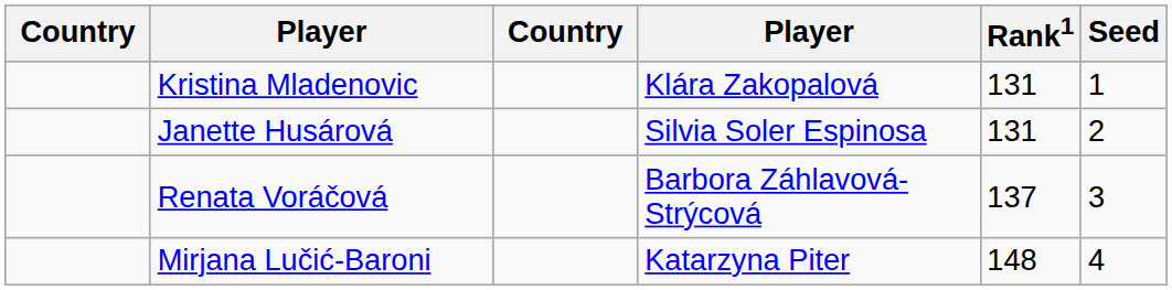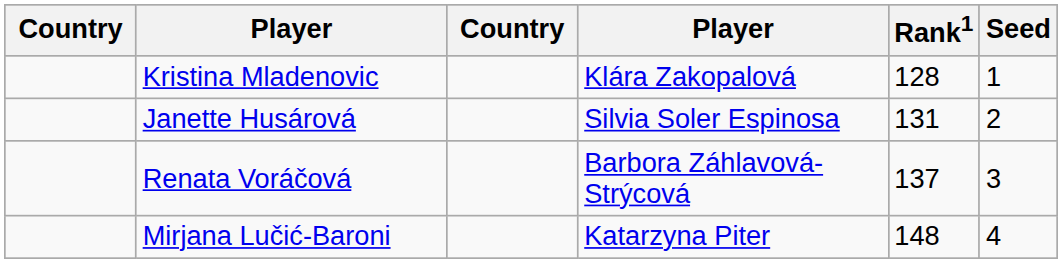Kristina Mladenovic | Rank1: 131 -> 128
